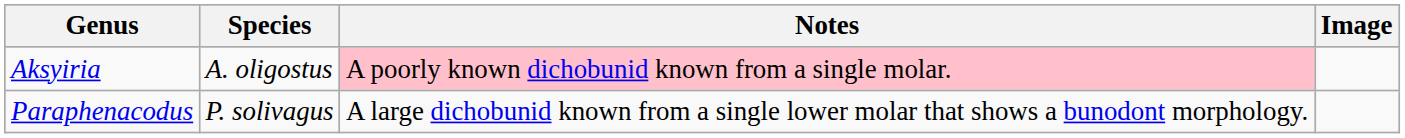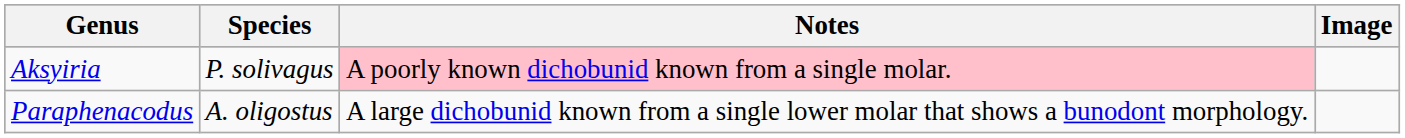Aksyiria | Species: A. oligostus -> P. solivagus
Paraphenacodus | Species: P. solivagus -> A. oligostus
